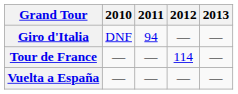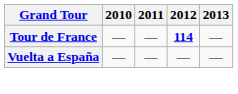- row: Giro d'Italia | DNF | 94 | — | —
Tour de France | 2012: normal -> bold
